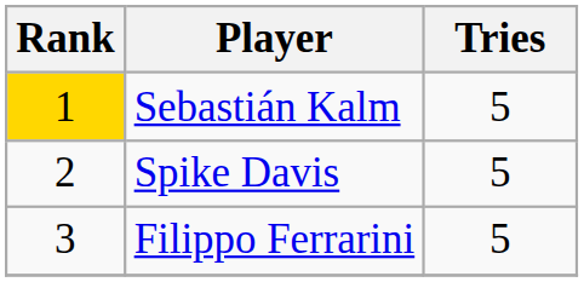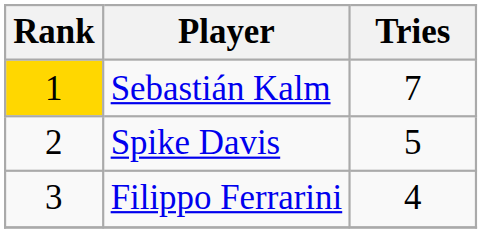Sebastián Kalm | Tries: 5 -> 7
Filippo Ferrarini | Tries: 5 -> 4
